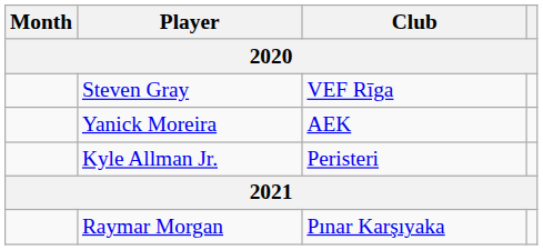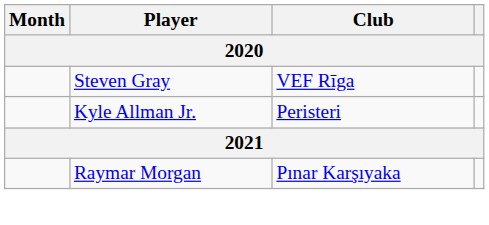- row: Yanick Moreira | AEK
